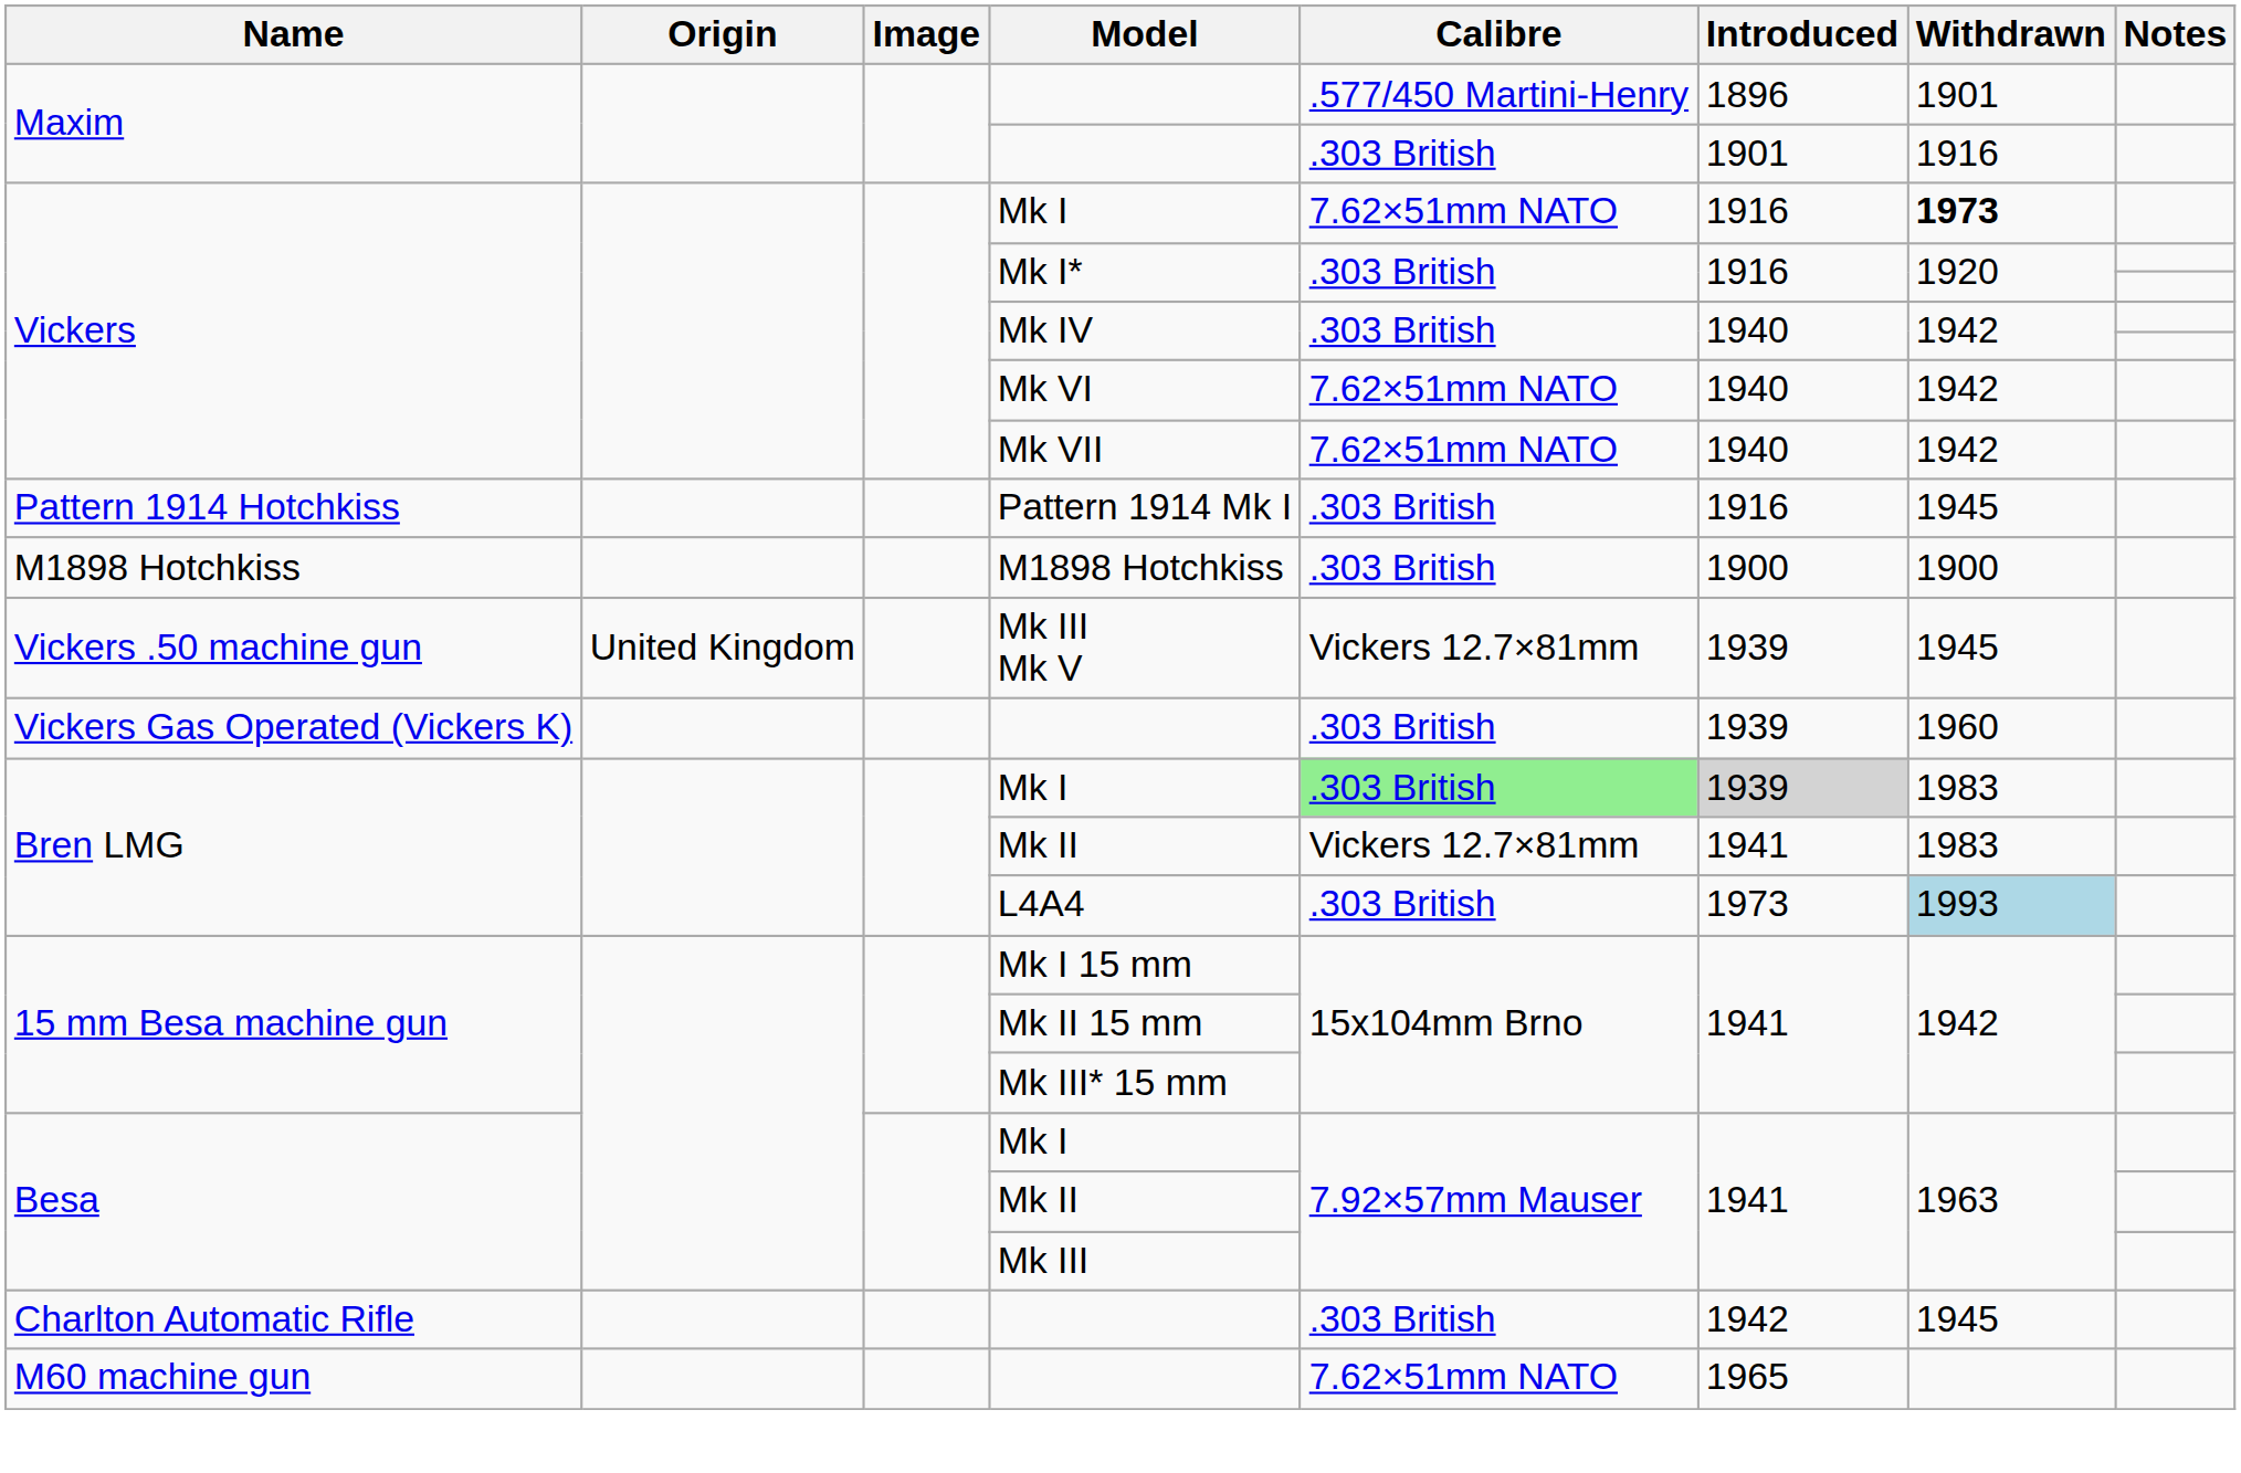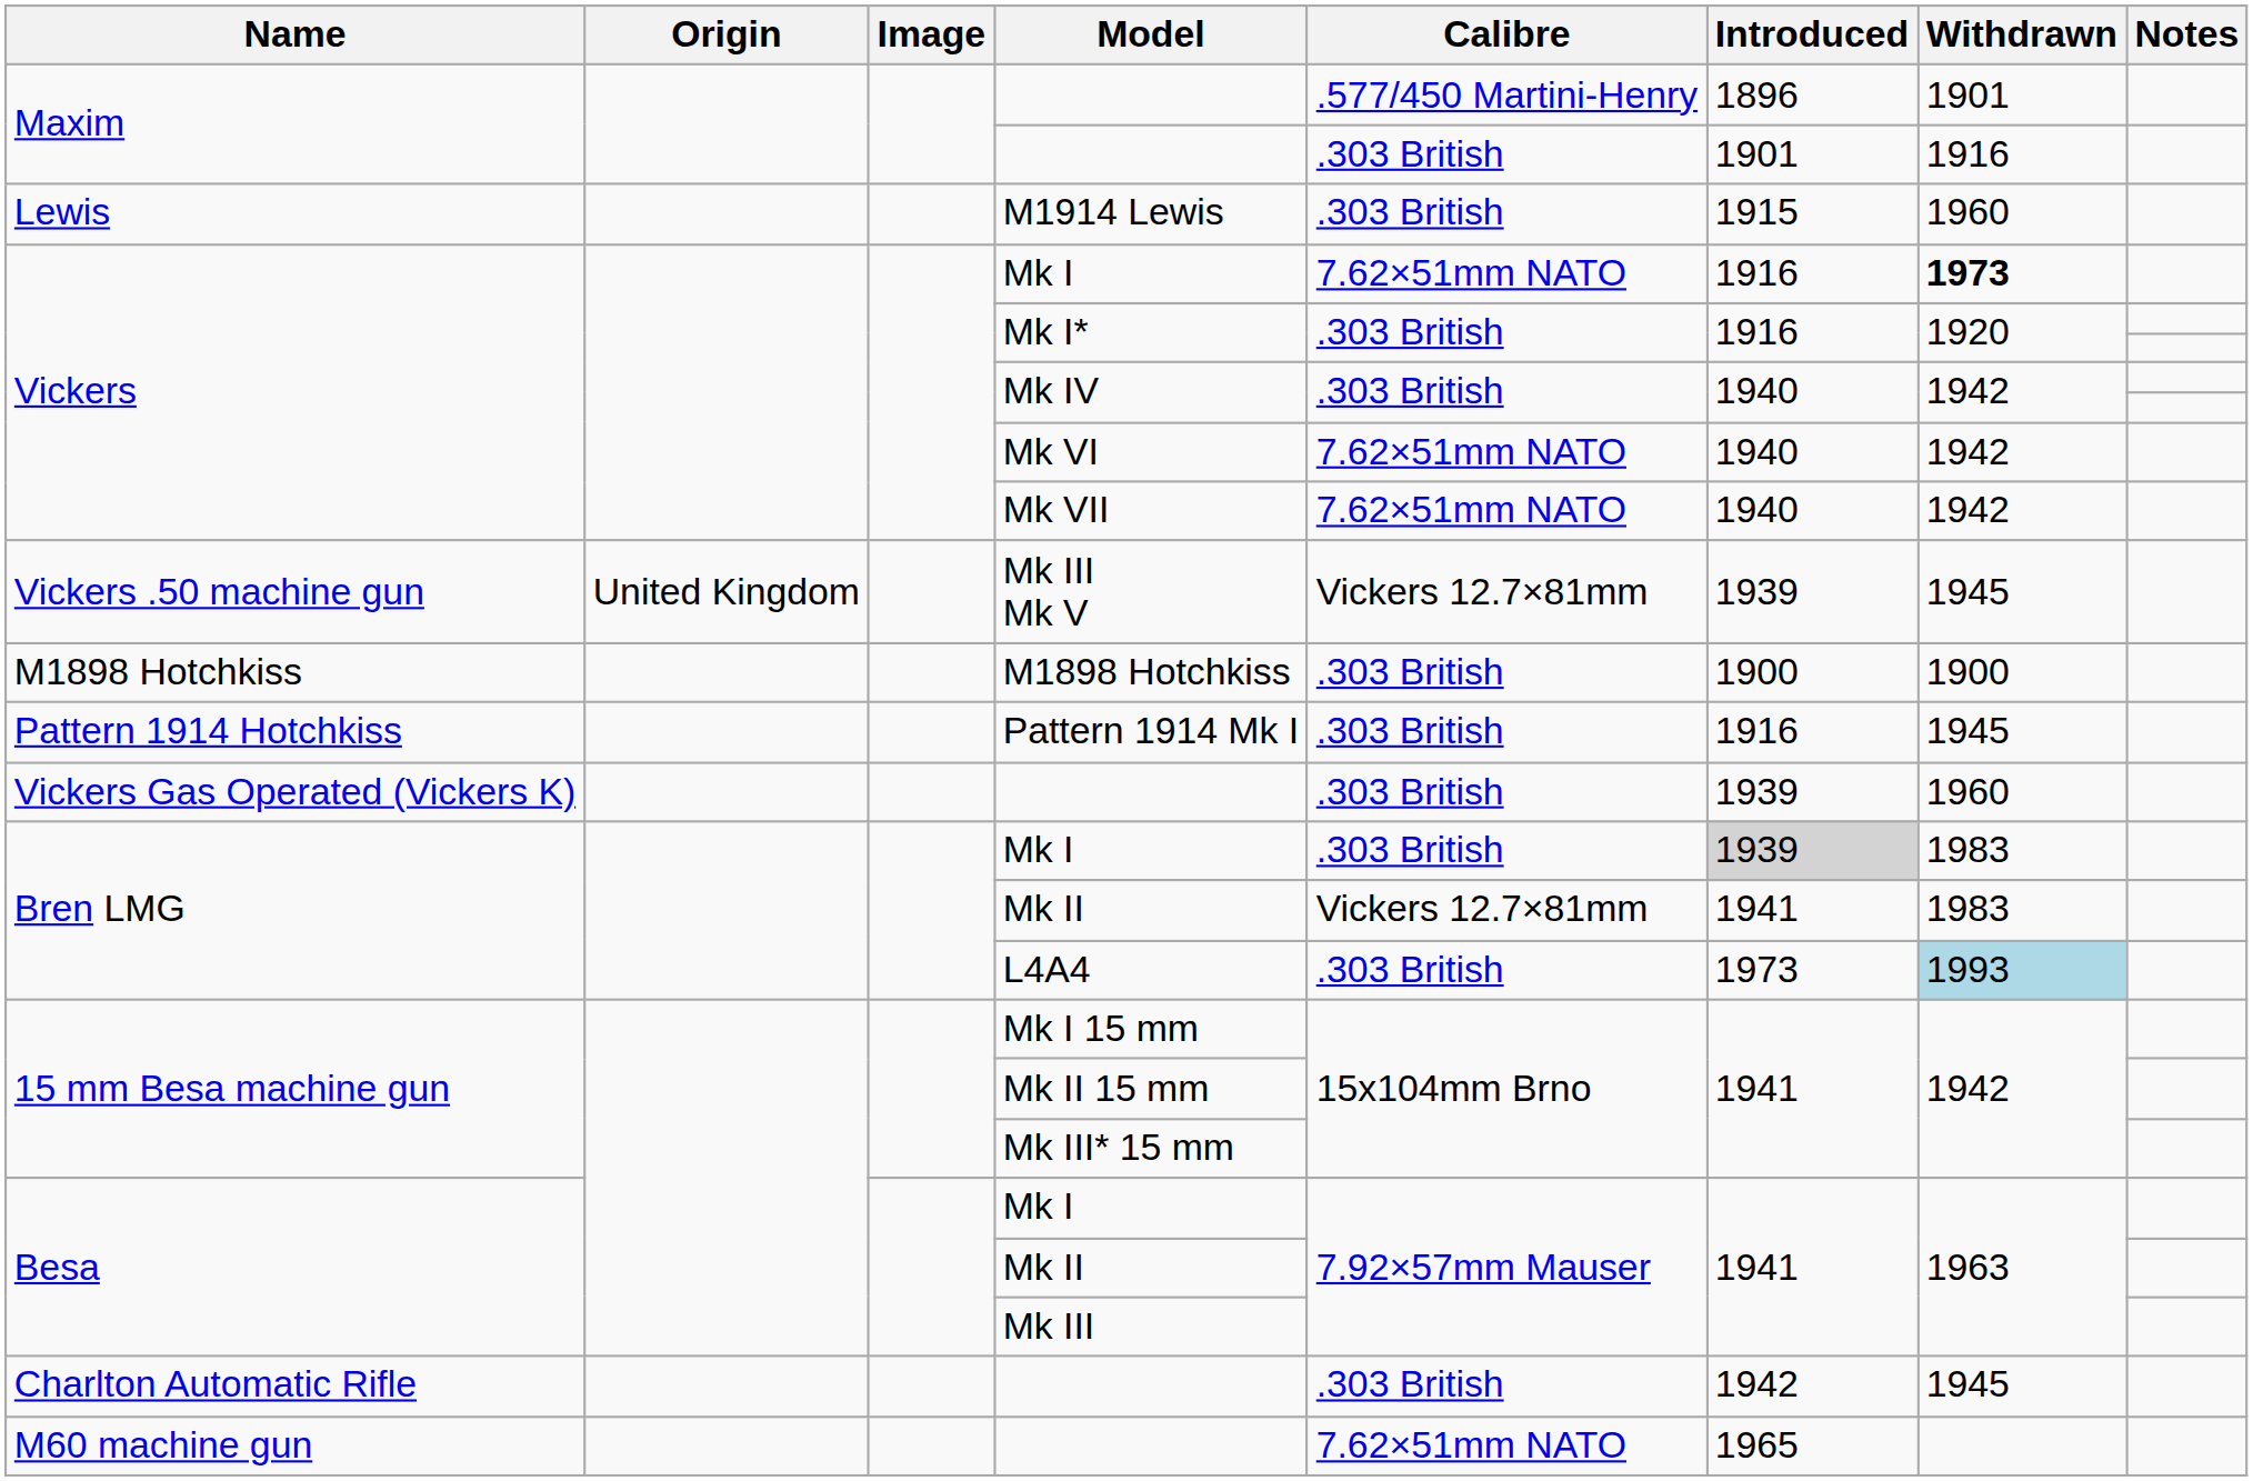+ row: Lewis | M1914 Lewis | .303 British | 1915 | 1960
rows swapped: Mk III Mk V <-> Pattern 1914 Mk I
Bren LMG / Mk I | Calibre: lightgreen background -> no background
